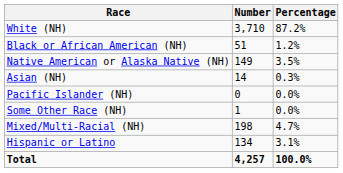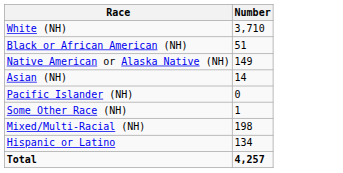- column: Percentage | 87.2% | 1.2% | 3.5% | 0.3% | 0.0% | 0.0% | 4.7% | 3.1% | 100.0%
